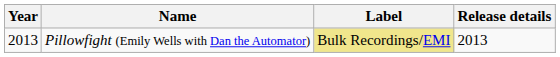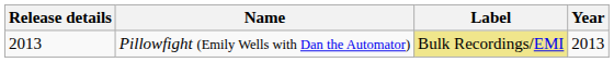columns swapped: Year <-> Release details
